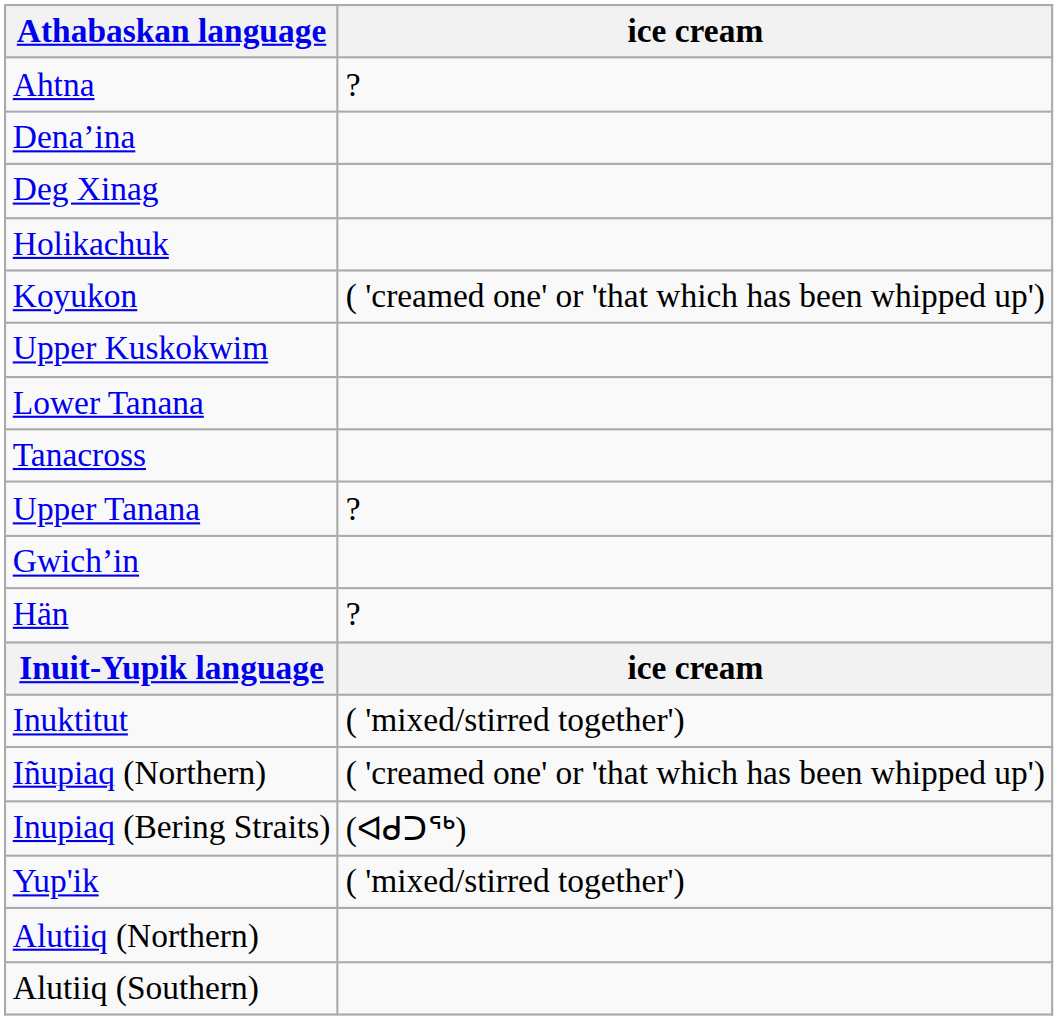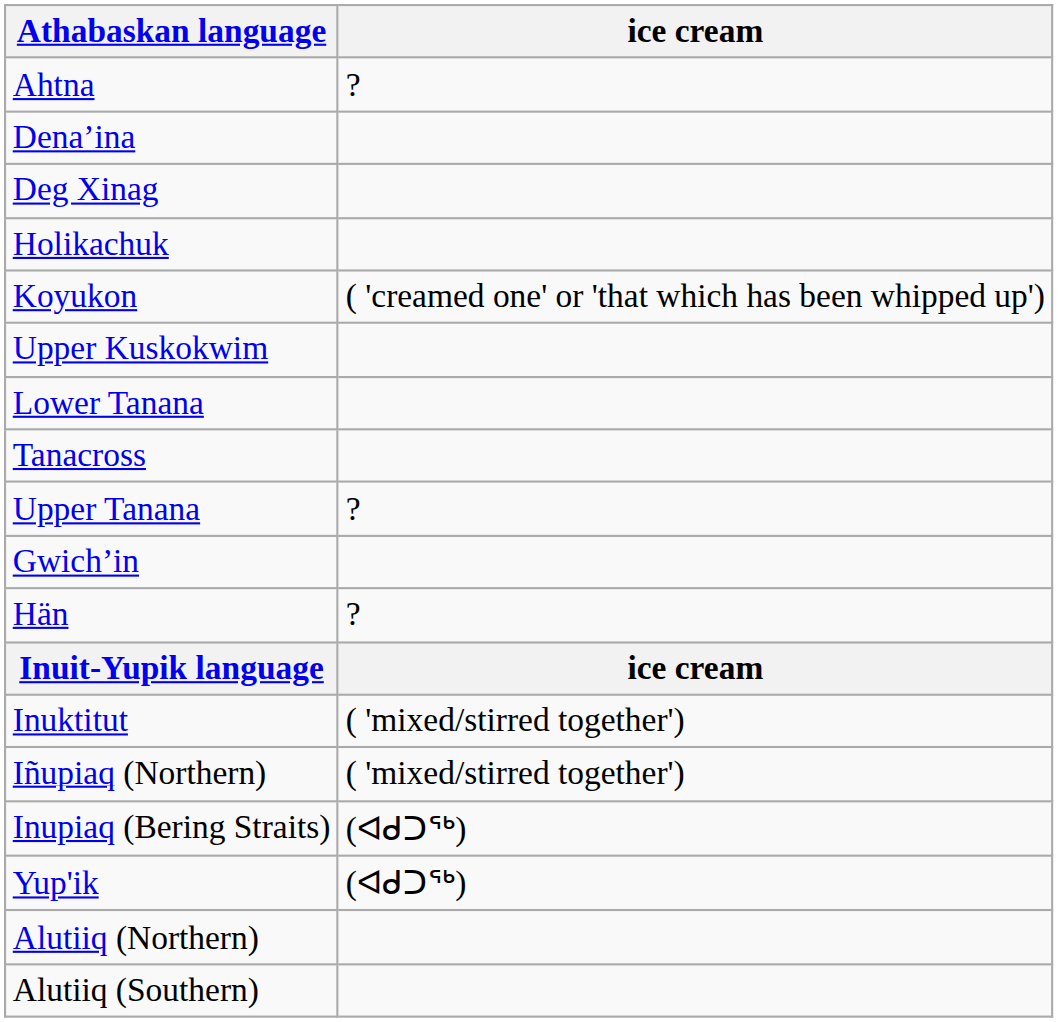Iñupiaq (Northern) | ice cream: ( 'creamed one' or 'that which has been whipped up') -> ( 'mixed/stirred together')
Yup'ik | ice cream: ( 'mixed/stirred together') -> (ᐊᑯᑐᖅ)
